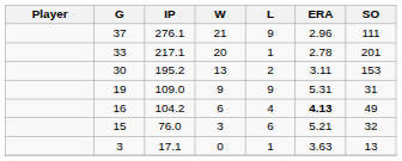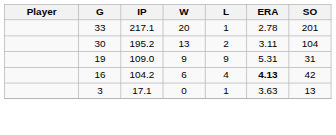- row: 37 | 276.1 | 21 | 9 | 2.96 | 111
30 | SO: 153 -> 104
16 | SO: 49 -> 42
- row: 15 | 76.0 | 3 | 6 | 5.21 | 32
